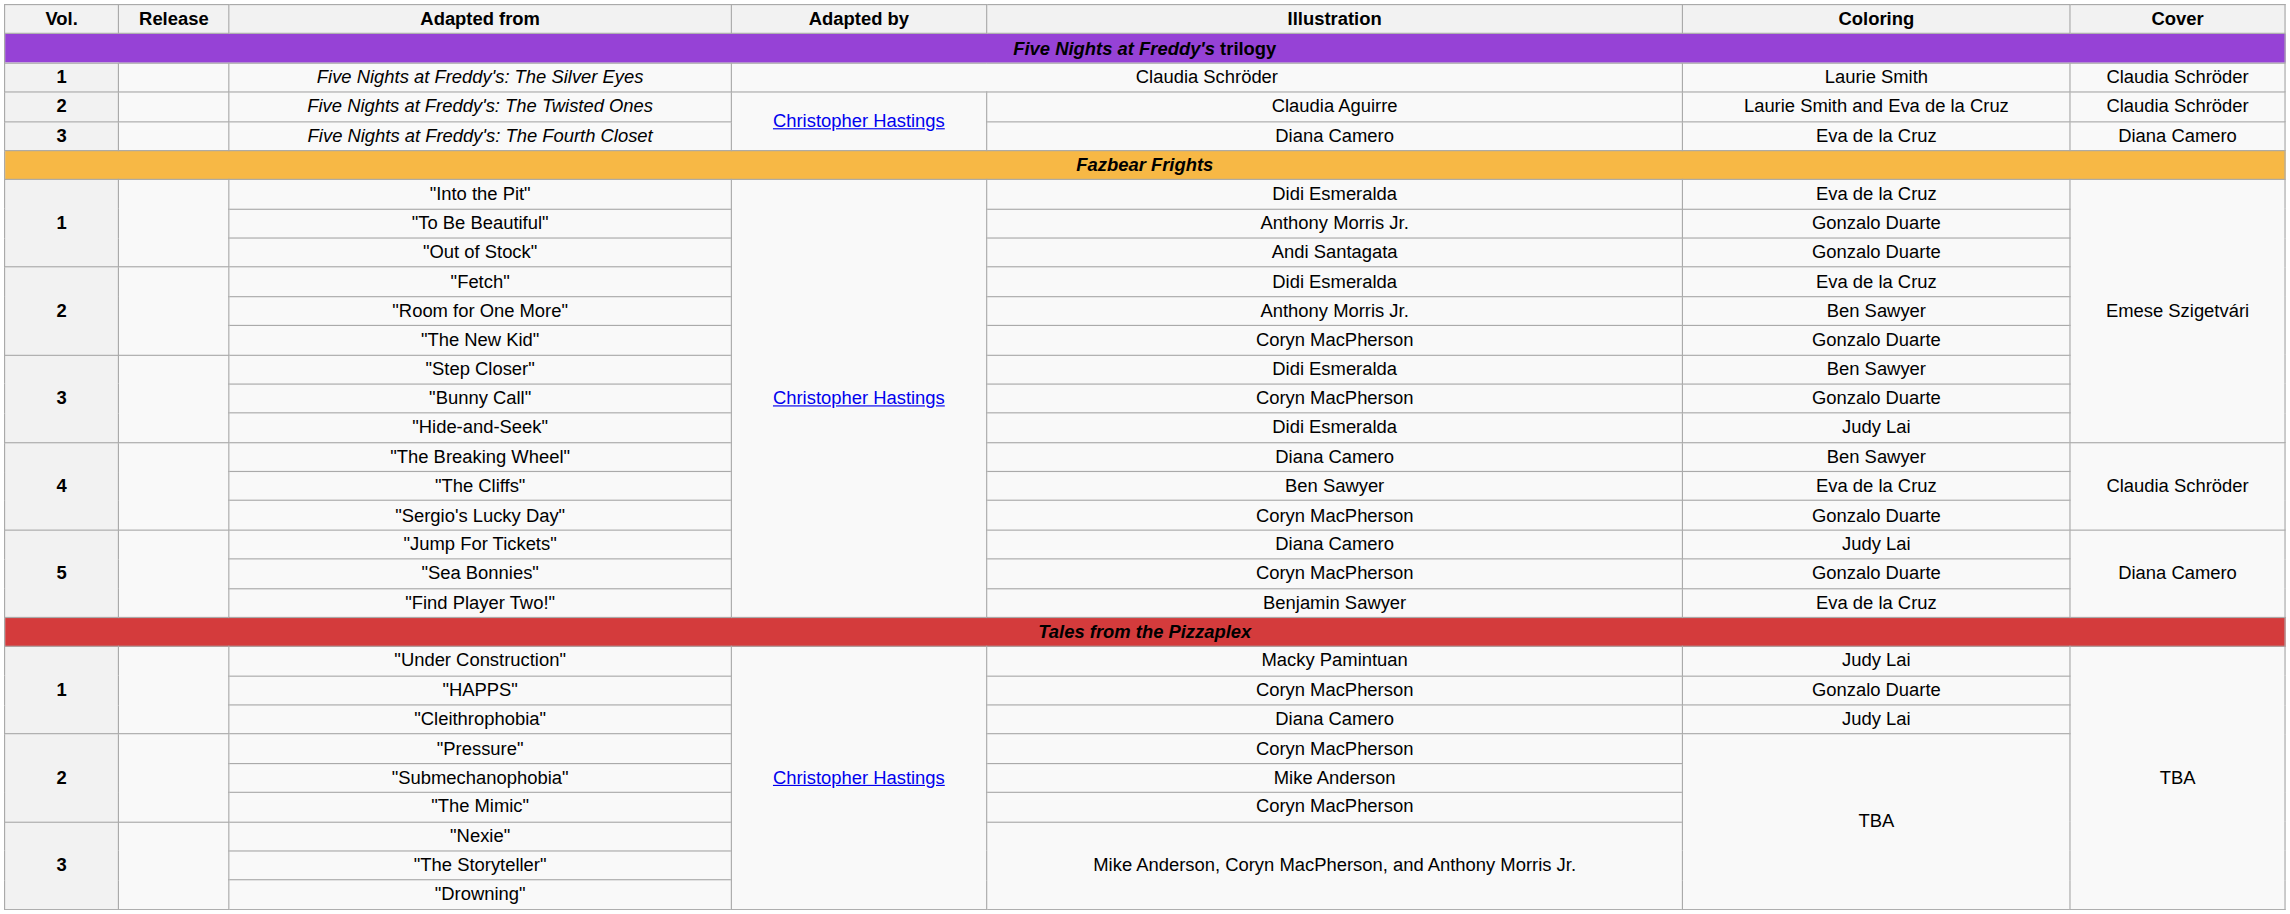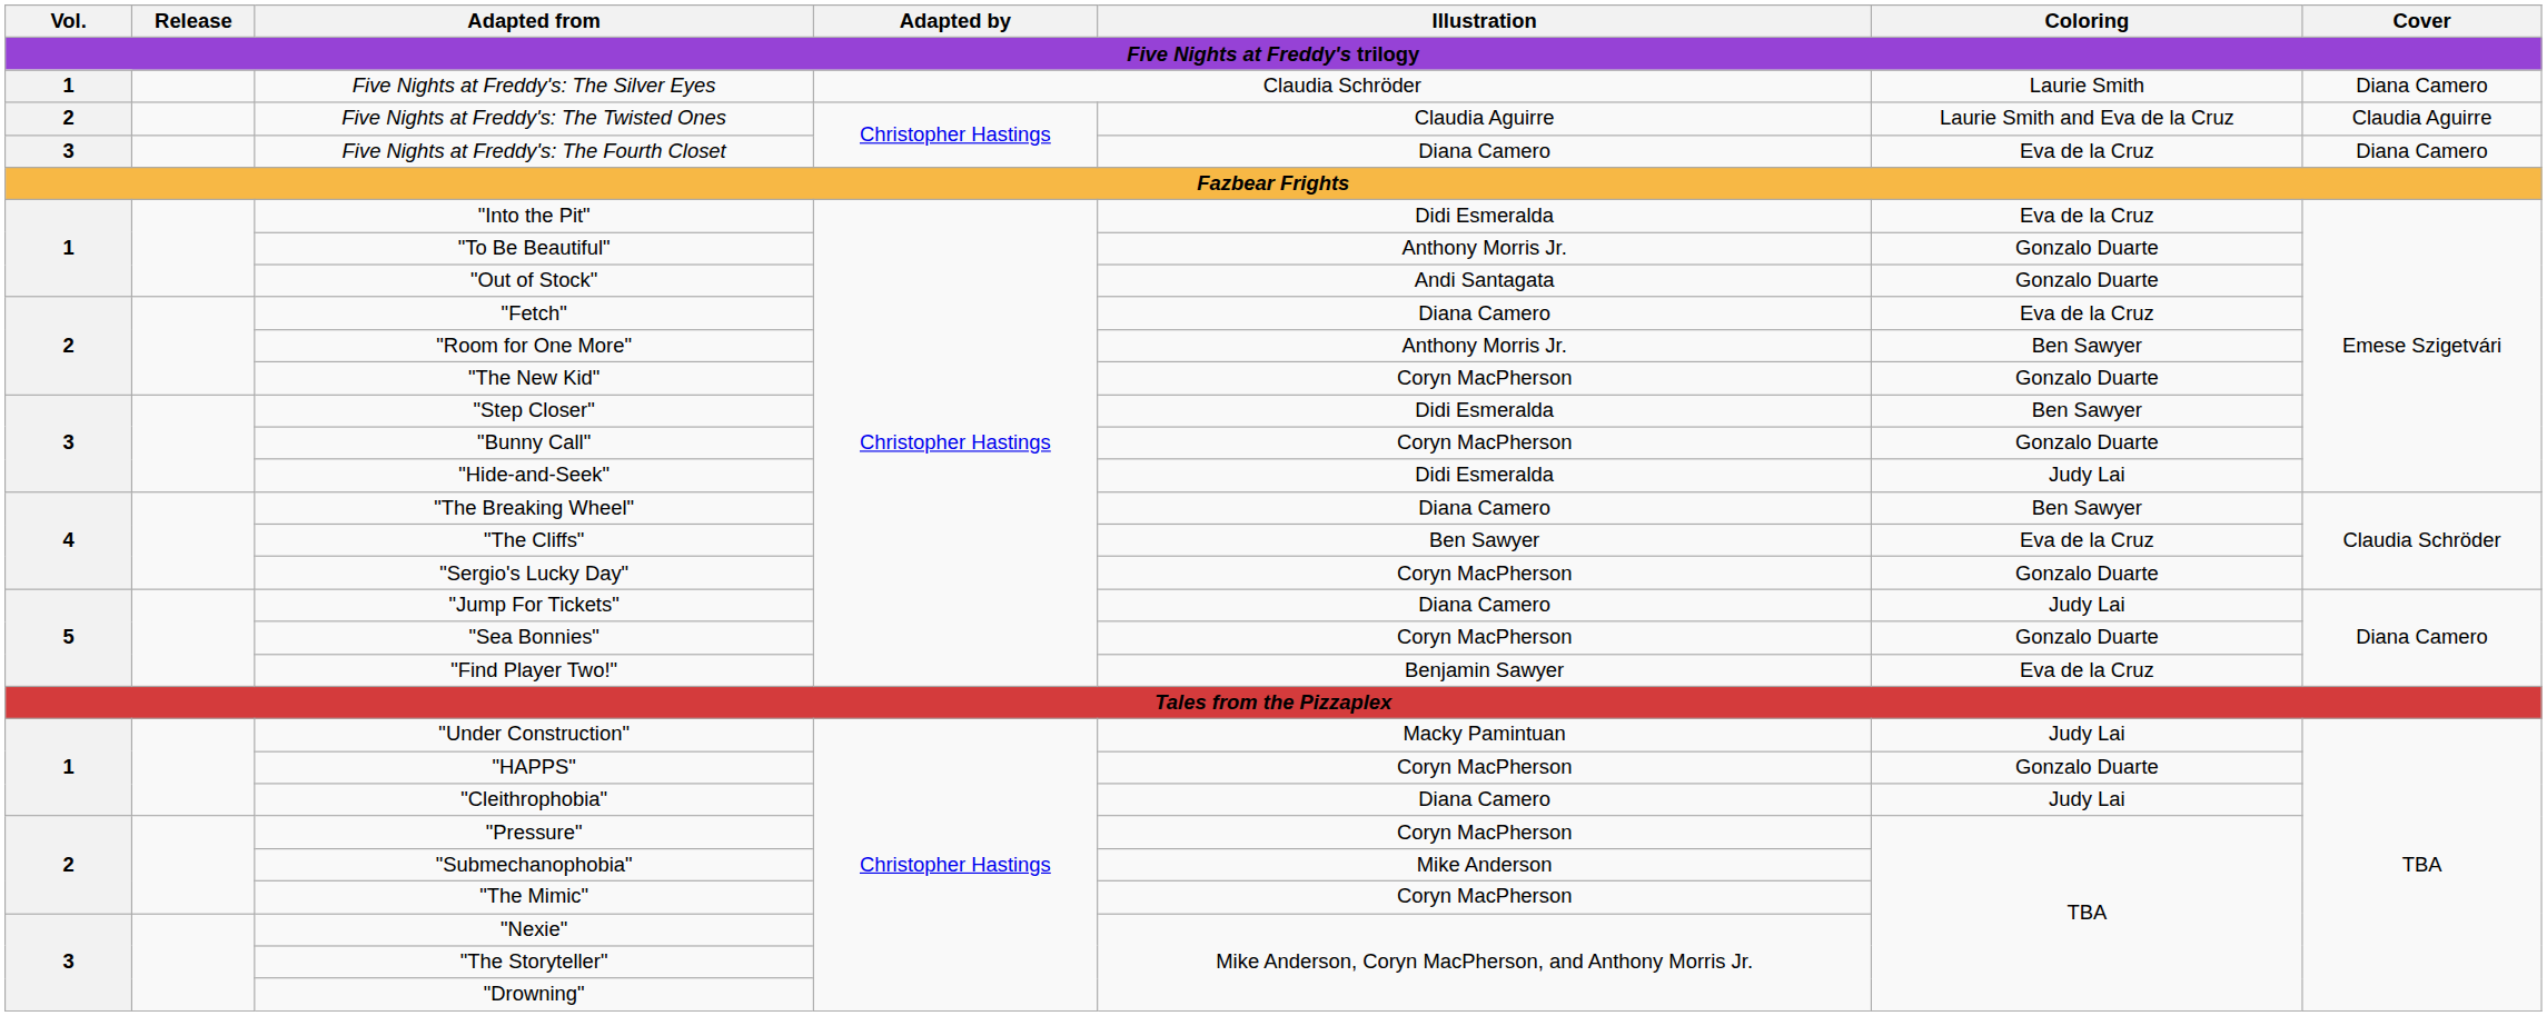Five Nights at Freddy's: The Silver Eyes | Cover: Claudia Schröder -> Diana Camero
Five Nights at Freddy's: The Twisted Ones | Cover: Claudia Schröder -> Claudia Aguirre
"Fetch" | Illustration: Didi Esmeralda -> Diana Camero
